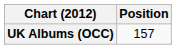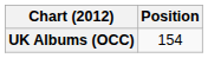UK Albums (OCC) | Position: 157 -> 154
